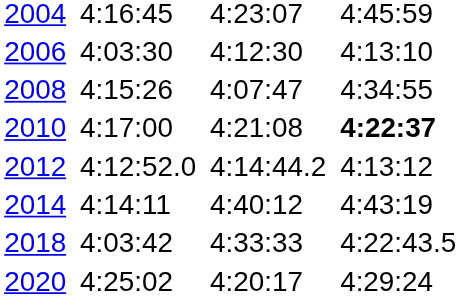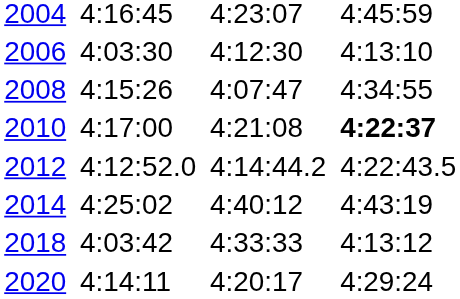2012 | column 7: 4:13:12 -> 4:22:43.5
2014 | column 3: 4:14:11 -> 4:25:02
2018 | column 7: 4:22:43.5 -> 4:13:12
2020 | column 3: 4:25:02 -> 4:14:11
